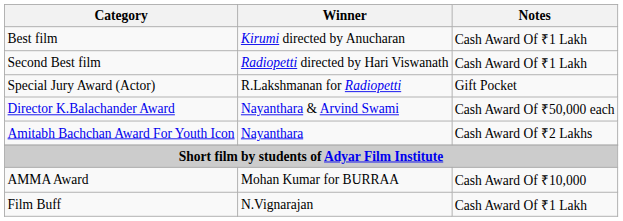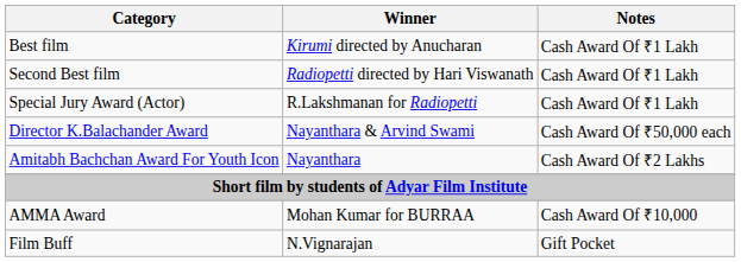Special Jury Award (Actor) | Notes: Gift Pocket -> Cash Award Of ₹1 Lakh
Film Buff | Notes: Cash Award Of ₹1 Lakh -> Gift Pocket
